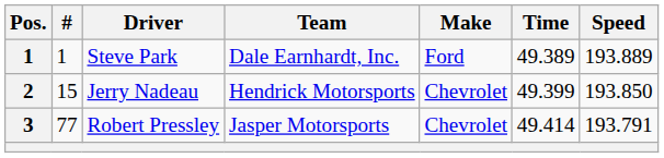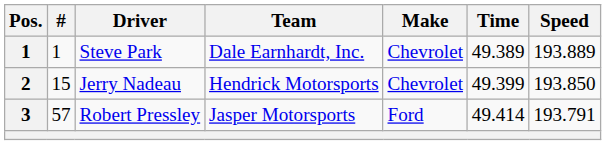Steve Park | Make: Ford -> Chevrolet
Robert Pressley | #: 77 -> 57
Robert Pressley | Make: Chevrolet -> Ford
